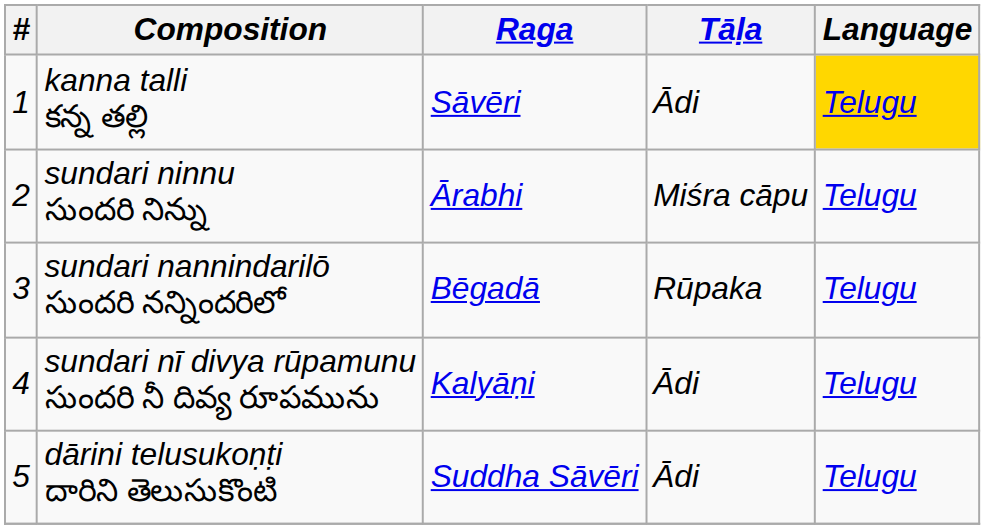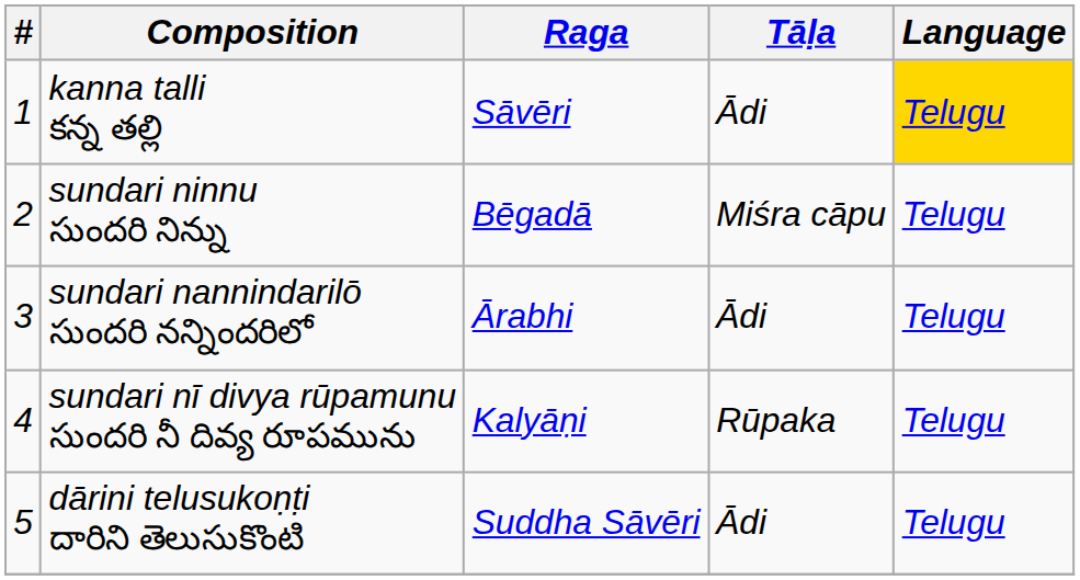sundari ninnu సుందరి నిన్ను | Raga: Ārabhi -> Bēgadā
sundari nannindarilō సుందరి నన్నిందరిలో | Raga: Bēgadā -> Ārabhi
sundari nannindarilō సుందరి నన్నిందరిలో | Tāḷa: Rūpaka -> Ādi
sundari nī divya rūpamunu సుందరి నీ దివ్య రూపమును | Tāḷa: Ādi -> Rūpaka
